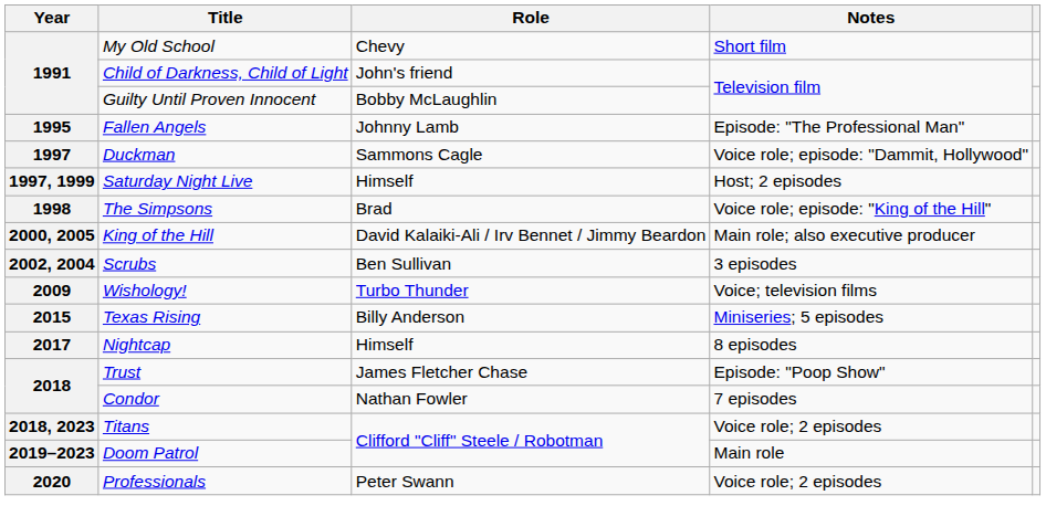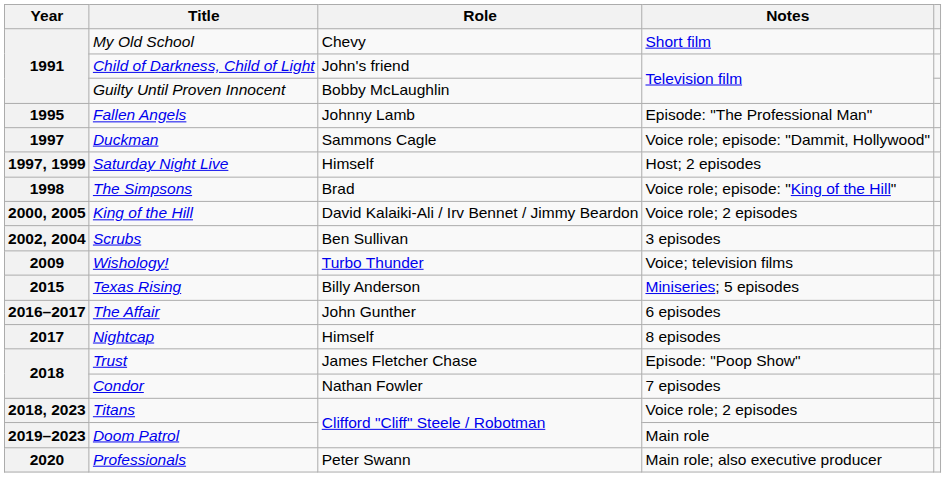King of the Hill | Notes: Main role; also executive producer -> Voice role; 2 episodes
+ row: 2016–2017 | The Affair | John Gunther | 6 episodes
Professionals | Notes: Voice role; 2 episodes -> Main role; also executive producer
